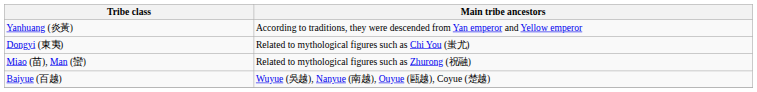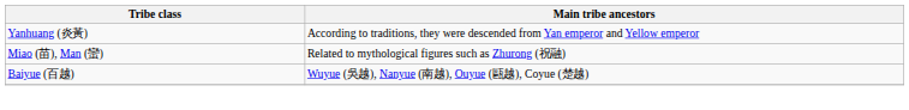- row: Dongyi (東夷) | Related to mythological figures such as Chi You (蚩尤)
